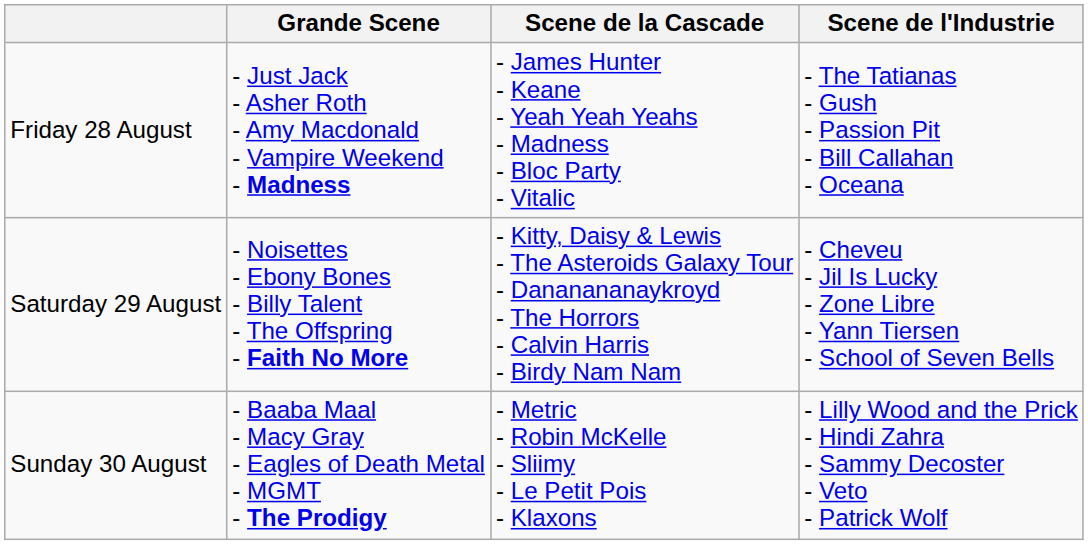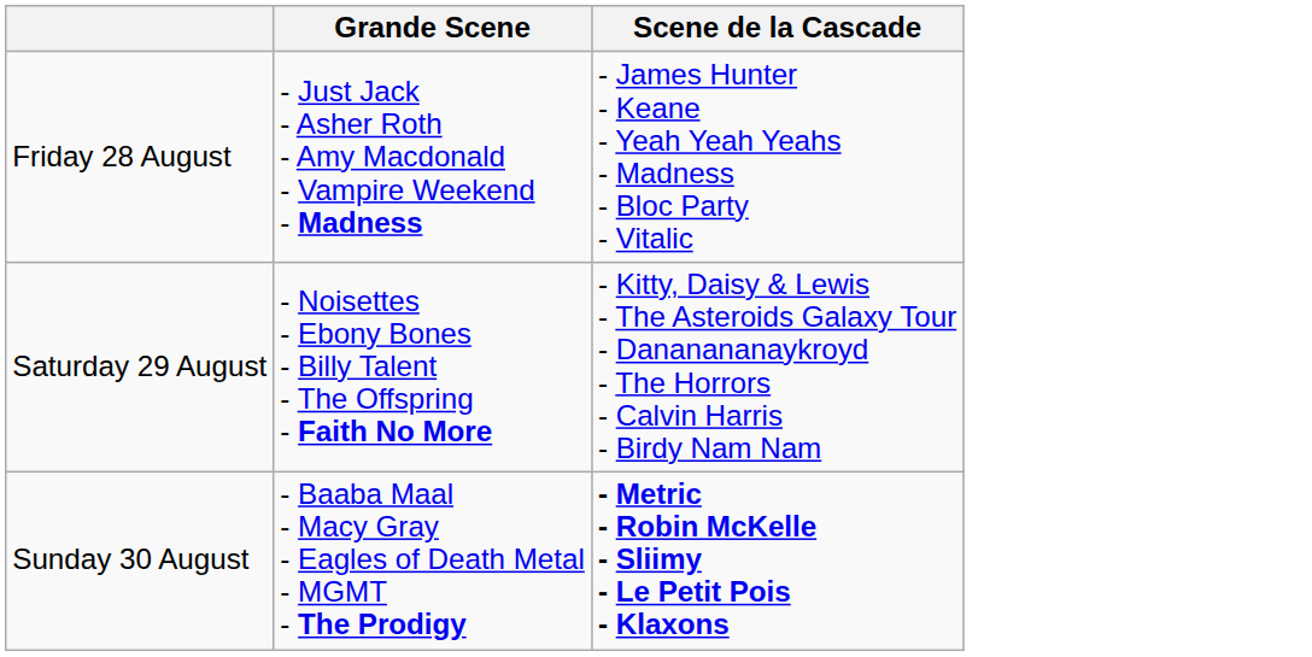- column: Scene de l'Industrie | - The Tatianas - Gush - Passion Pit - Bill Callahan - Oceana | - Cheveu - Jil Is Lucky - Zone Libre - Yann Tiersen - School of Seven Bells | - Lilly Wood and the Prick - Hindi Zahra - Sammy Decoster - Veto - Patrick Wolf
Sunday 30 August | Scene de la Cascade: normal -> bold
